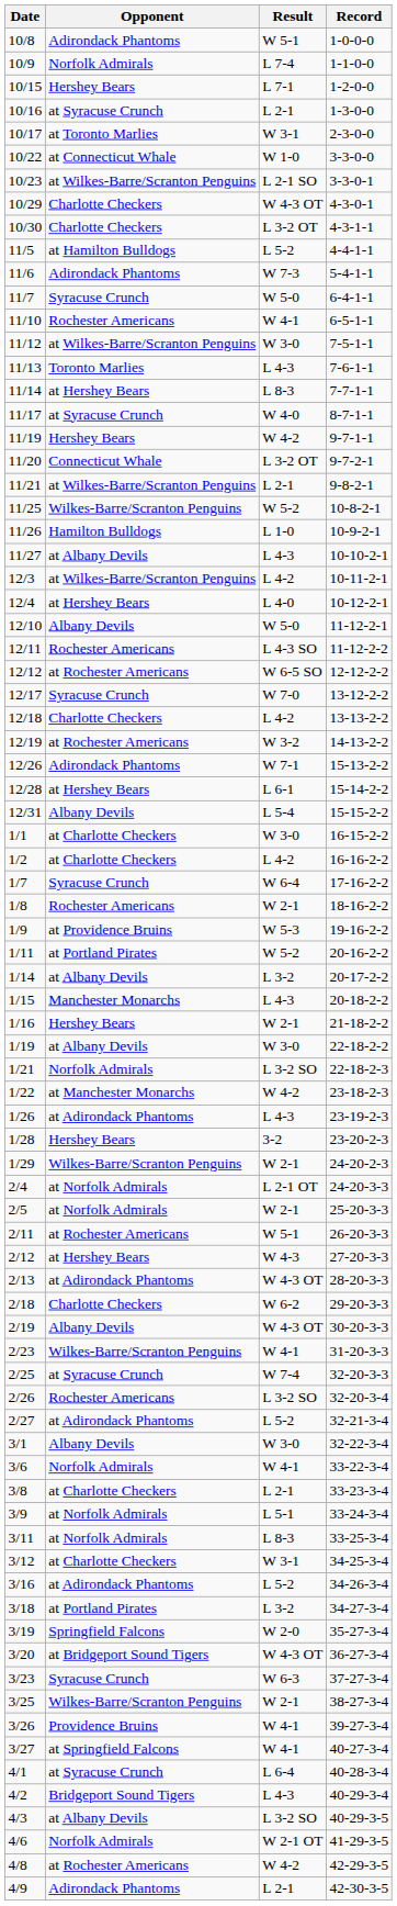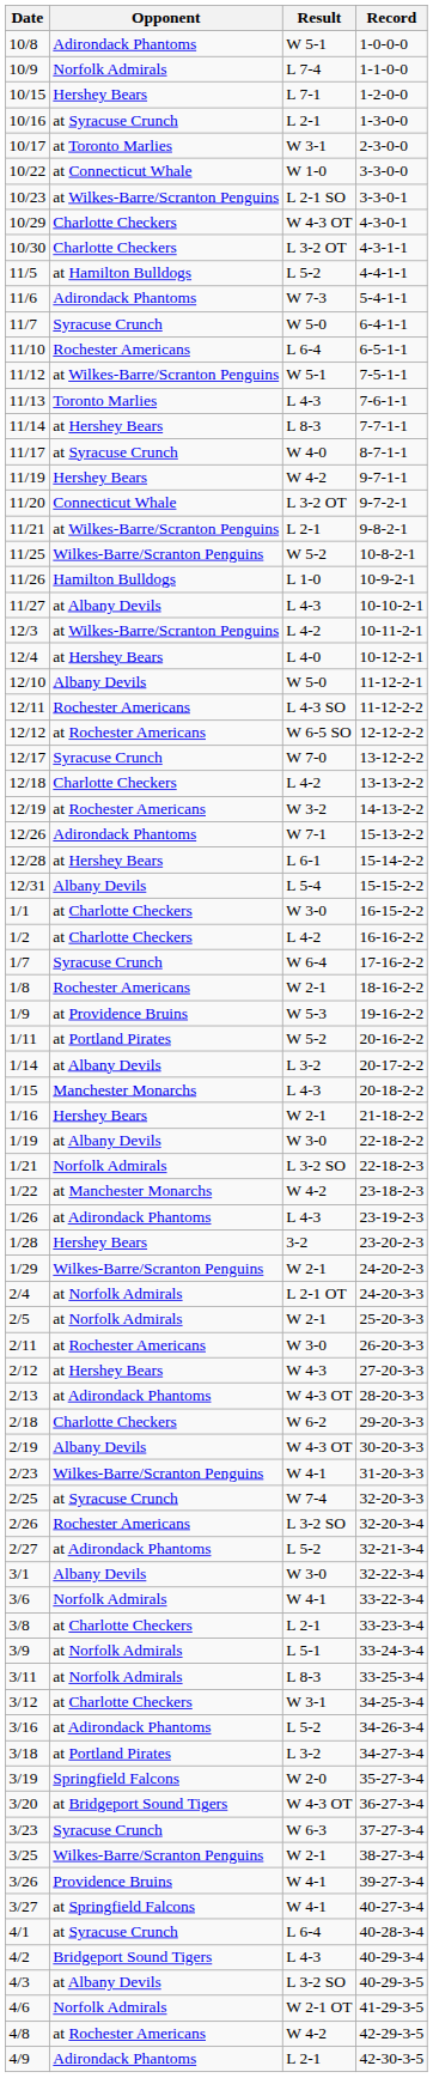11/10 | Result: W 4-1 -> L 6-4
11/12 | Result: W 3-0 -> W 5-1
2/11 | Result: W 5-1 -> W 3-0
